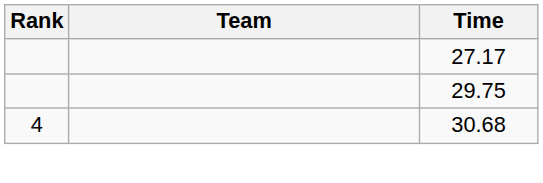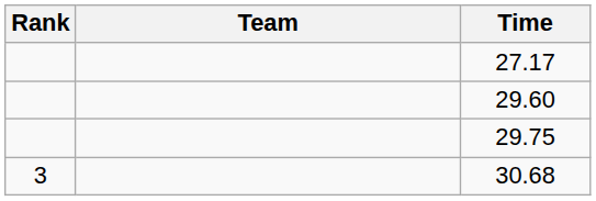+ row: 29.60
30.68 | Rank: 4 -> 3
